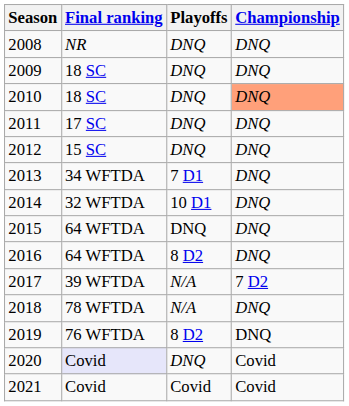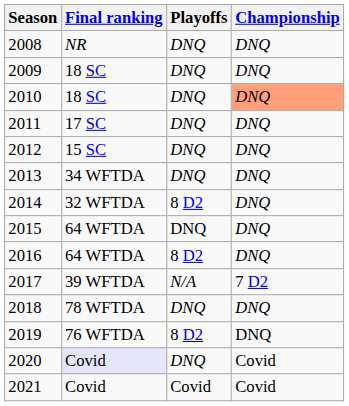2013 | Playoffs: 7 D1 -> DNQ
2014 | Playoffs: 10 D1 -> 8 D2
2018 | Playoffs: N/A -> DNQ
